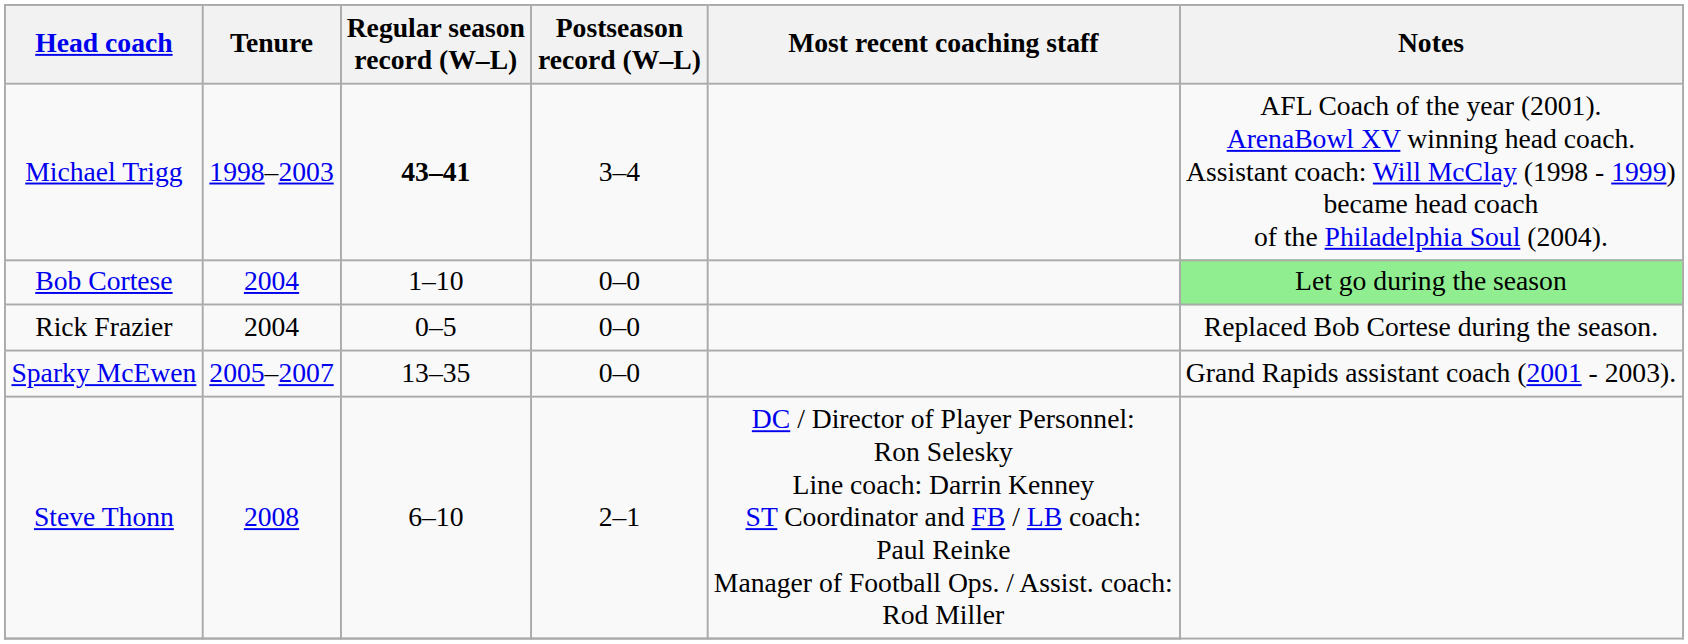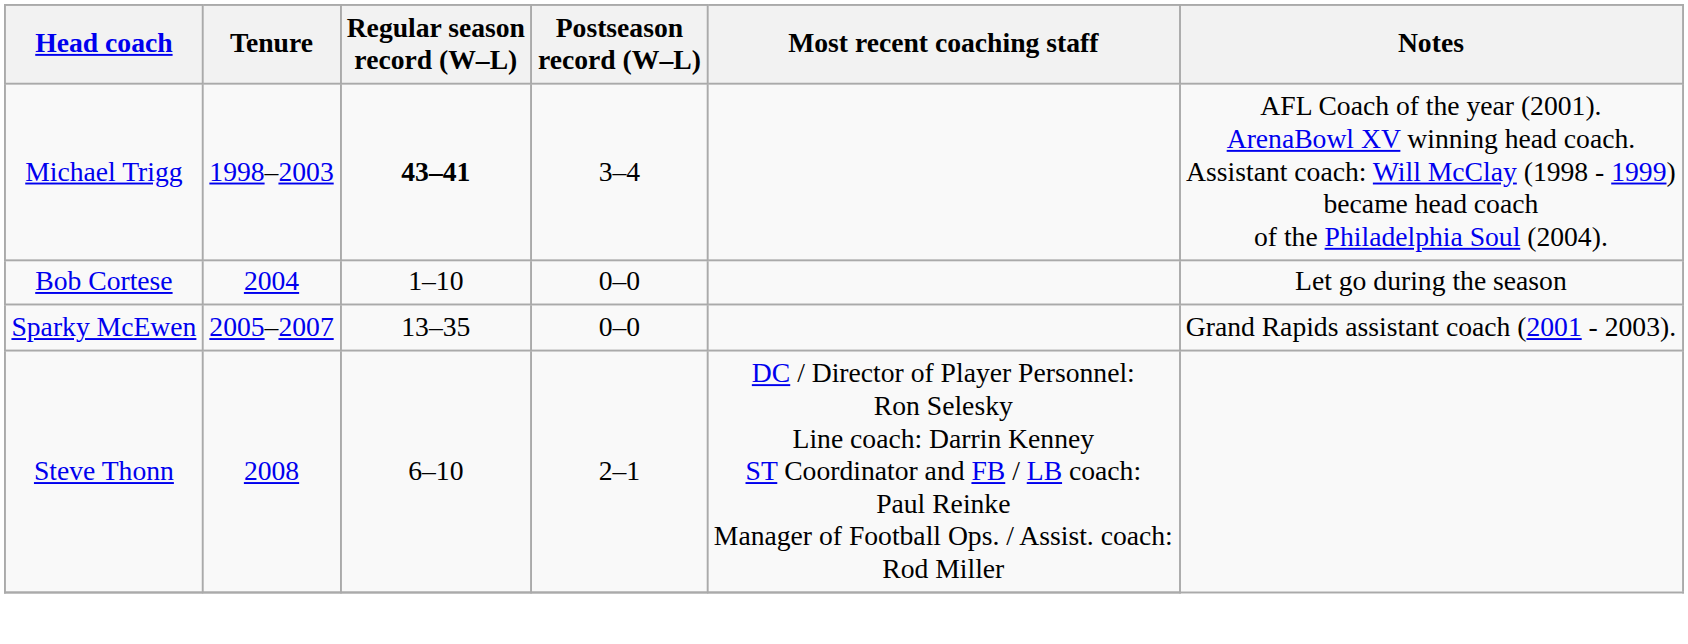Bob Cortese | Notes: lightgreen background -> no background
- row: Rick Frazier | 2004 | 0–5 | 0–0 | Replaced Bob Cortese during the season.
